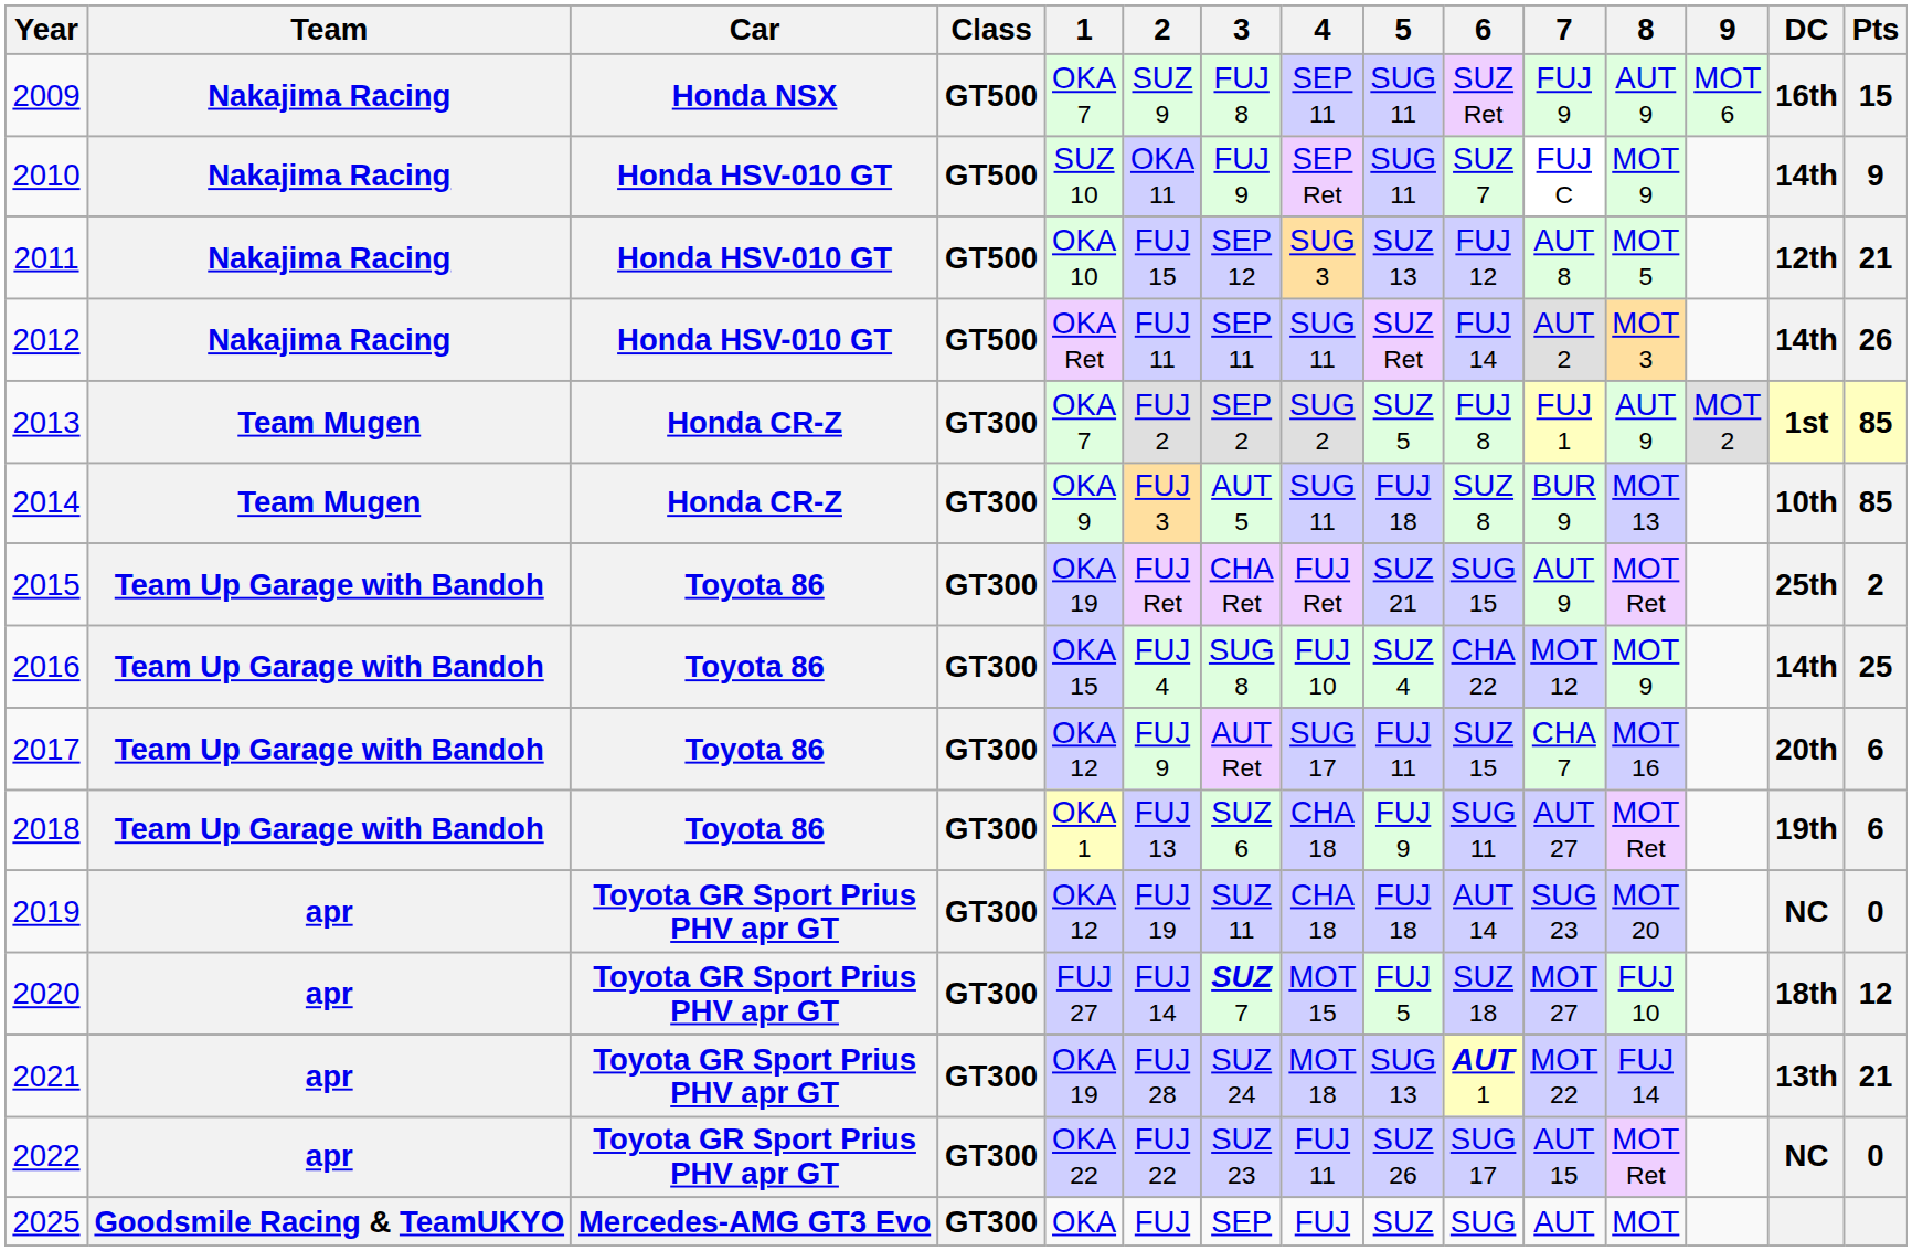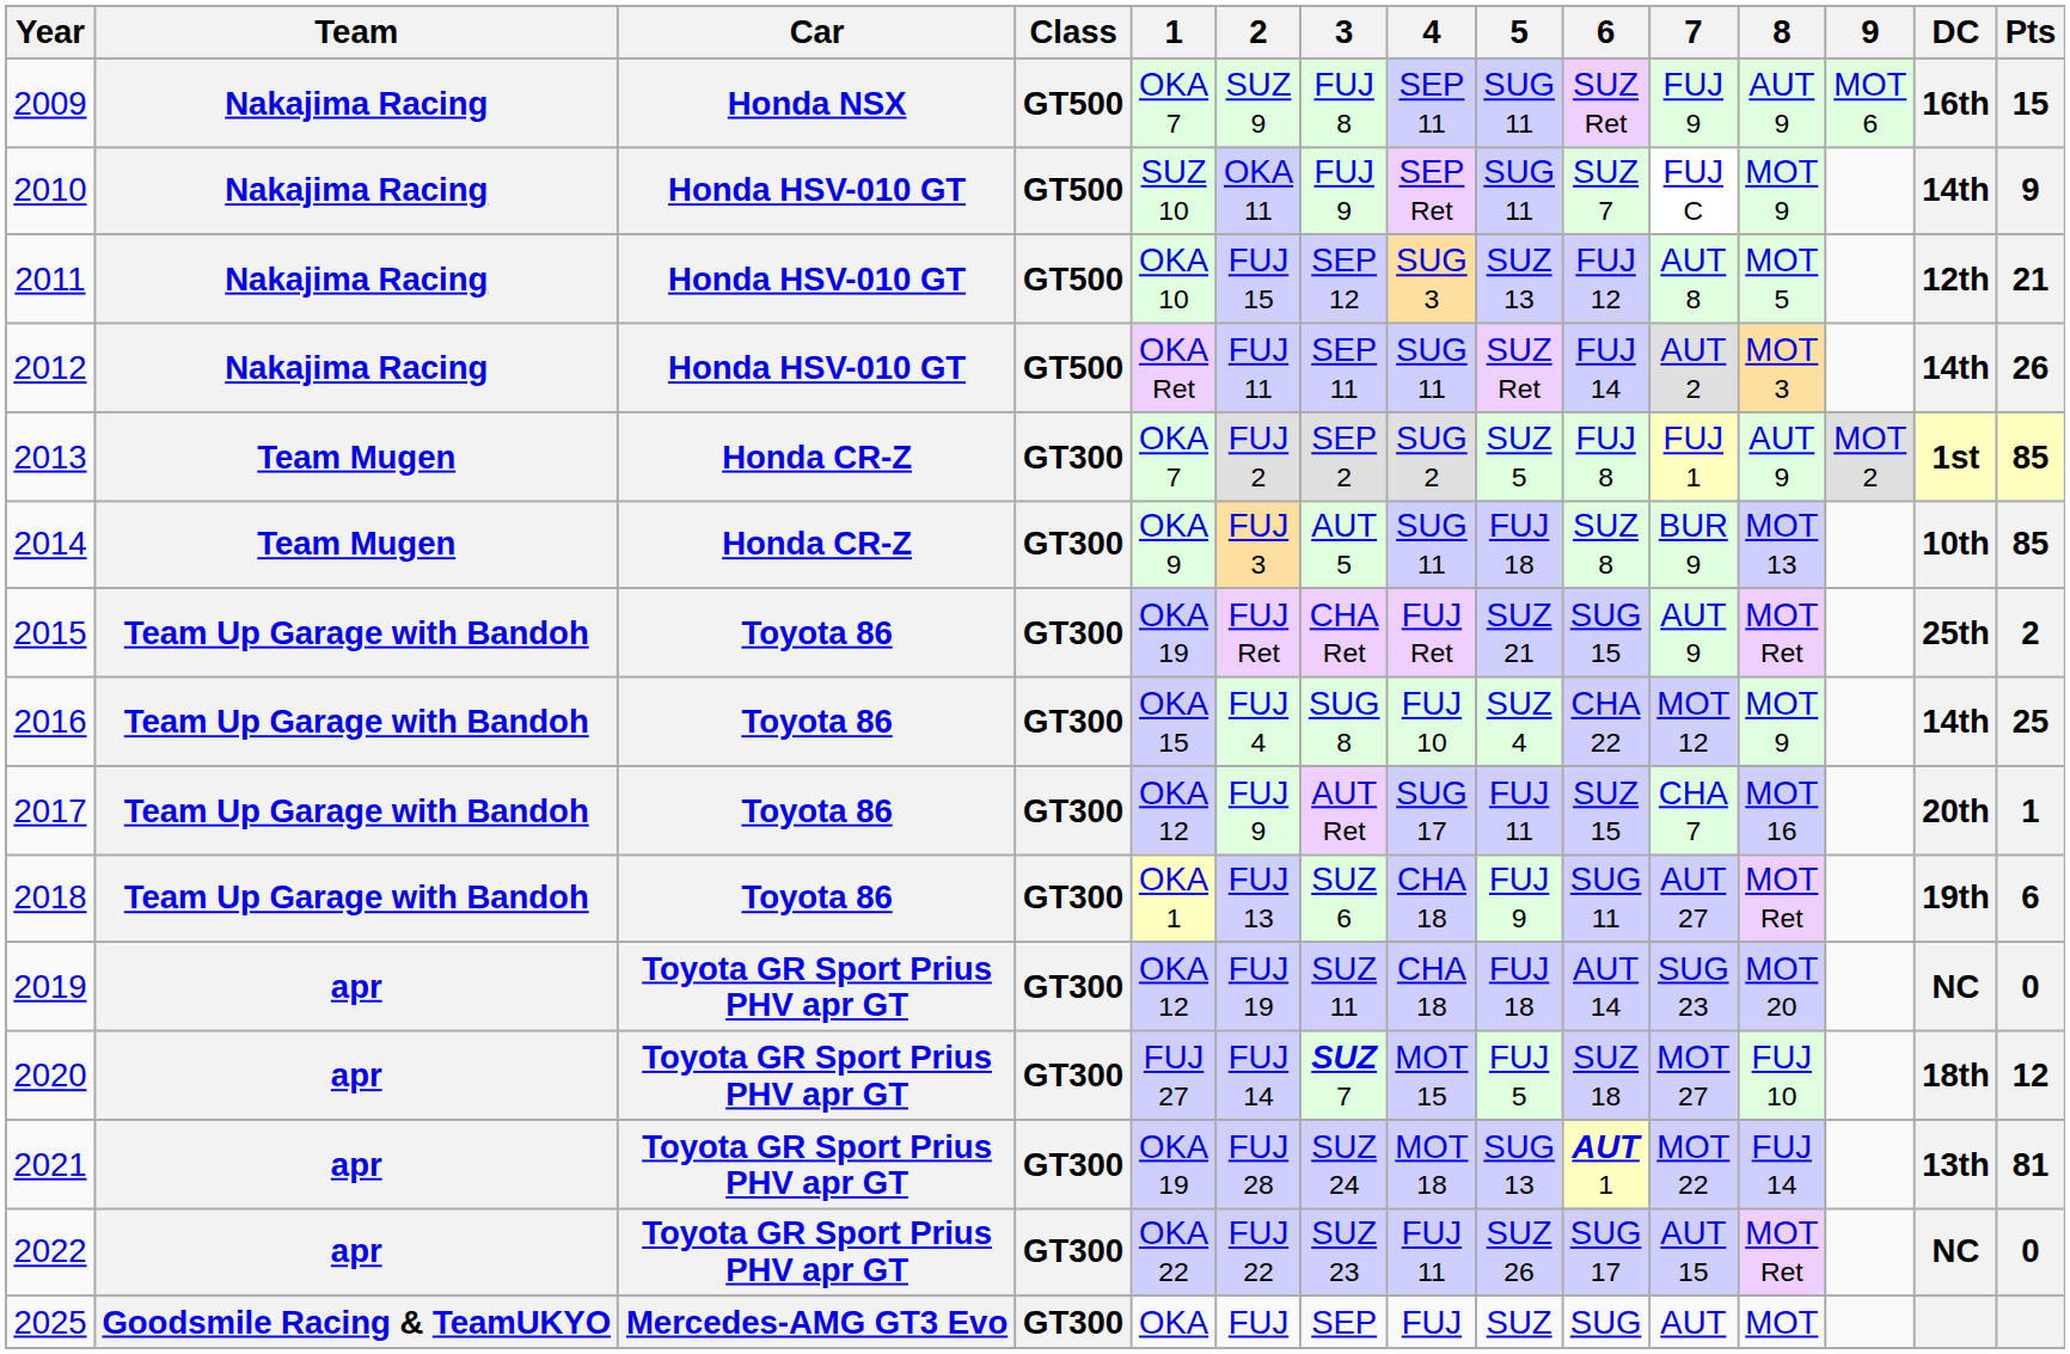2017 | Pts: 6 -> 1
2021 | Pts: 21 -> 81
